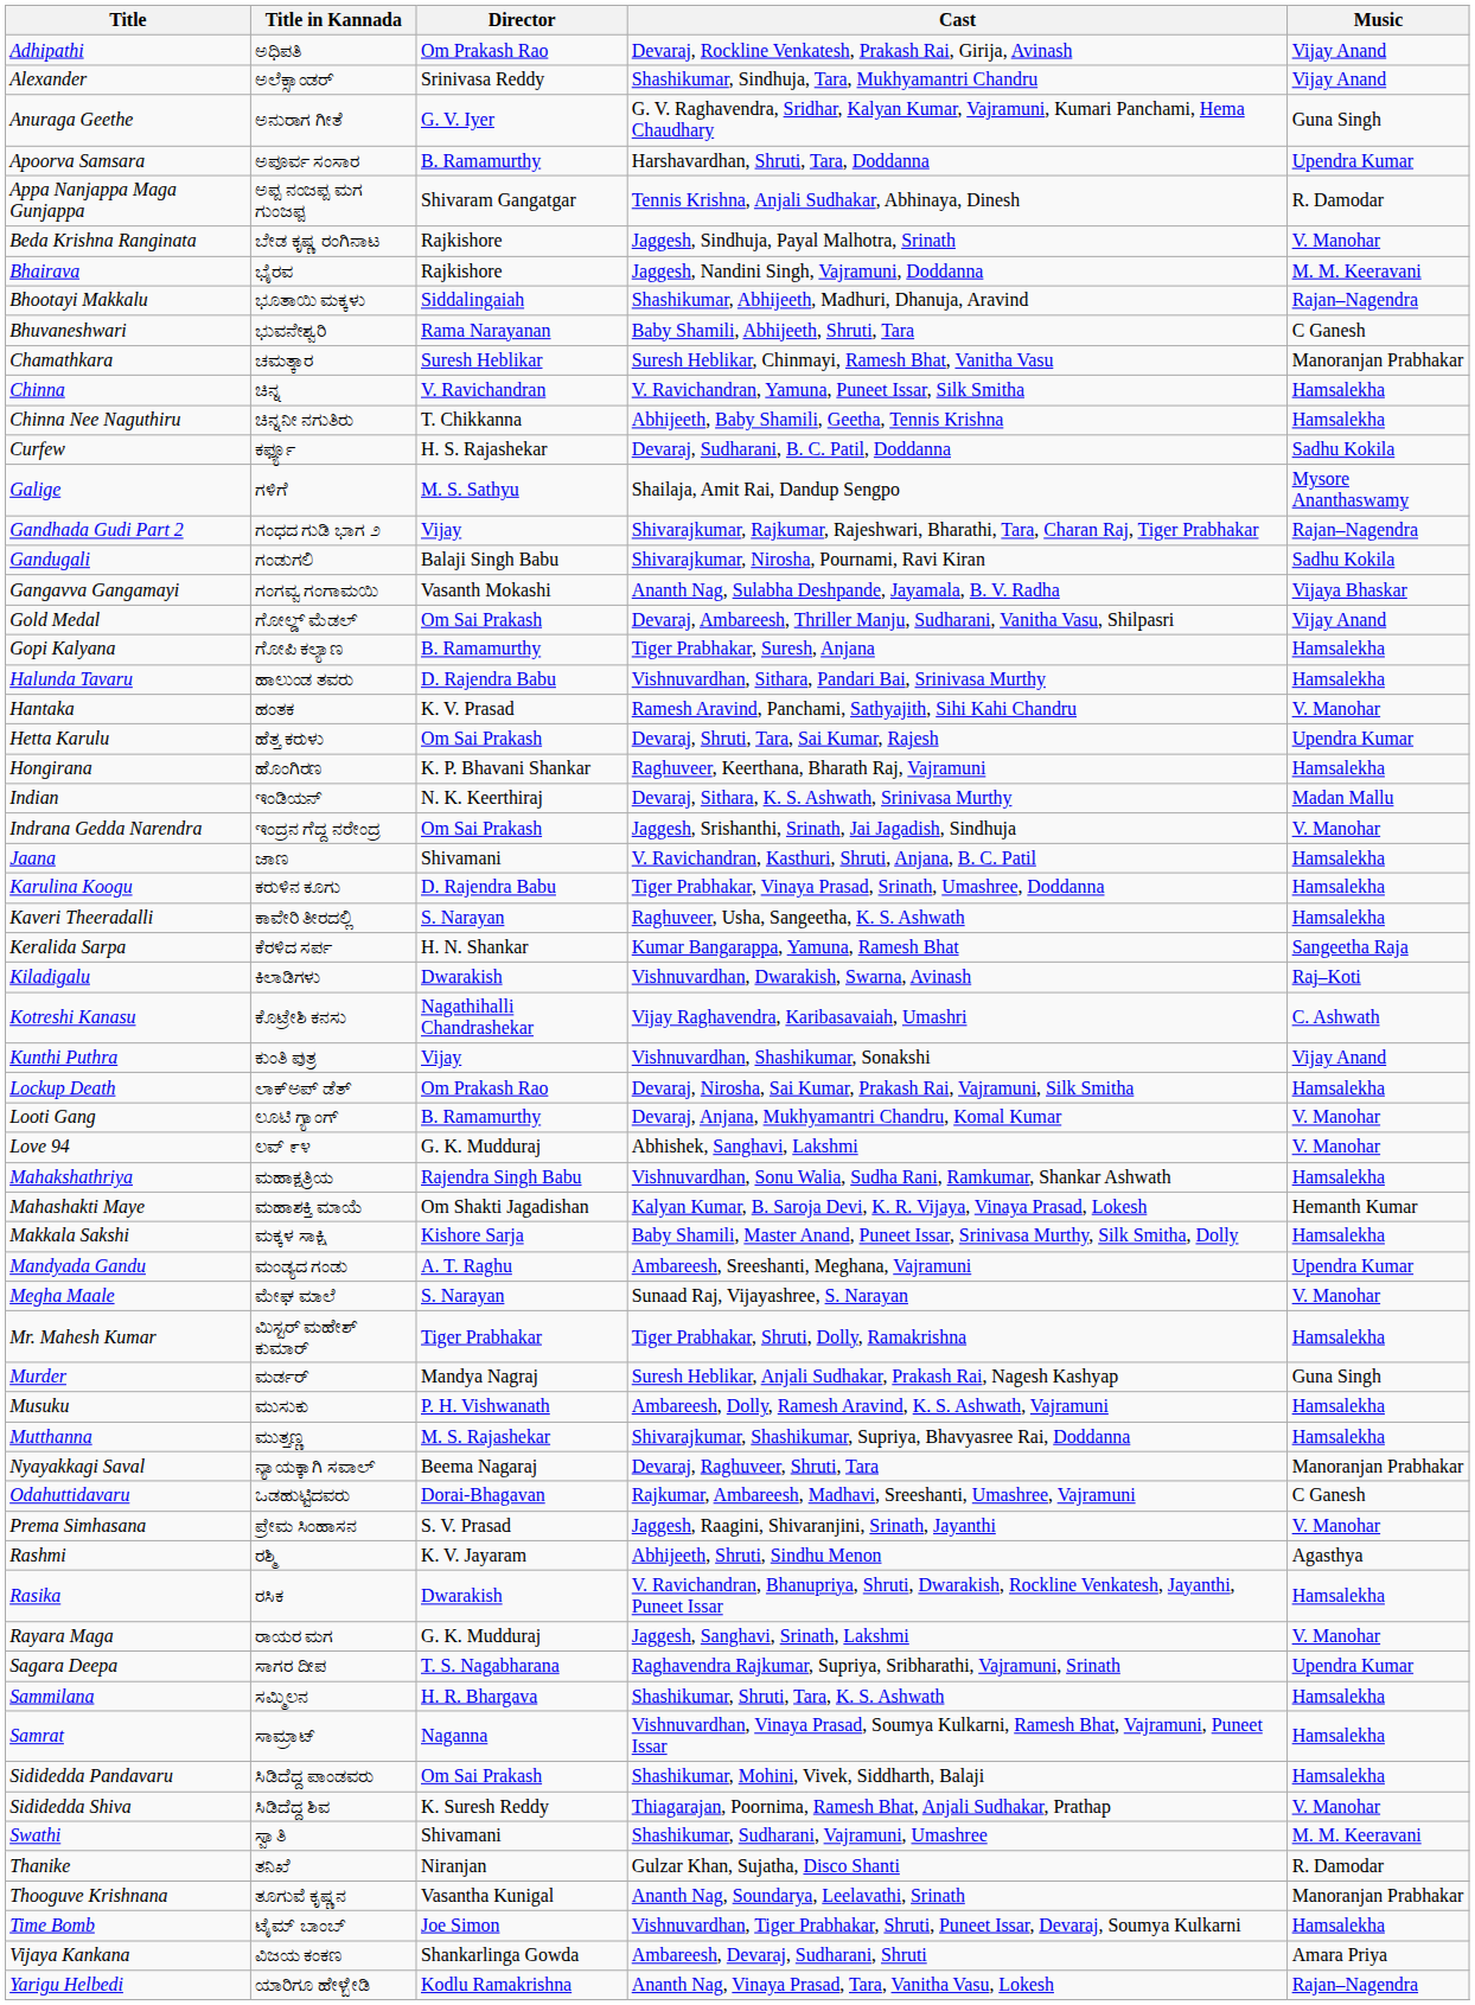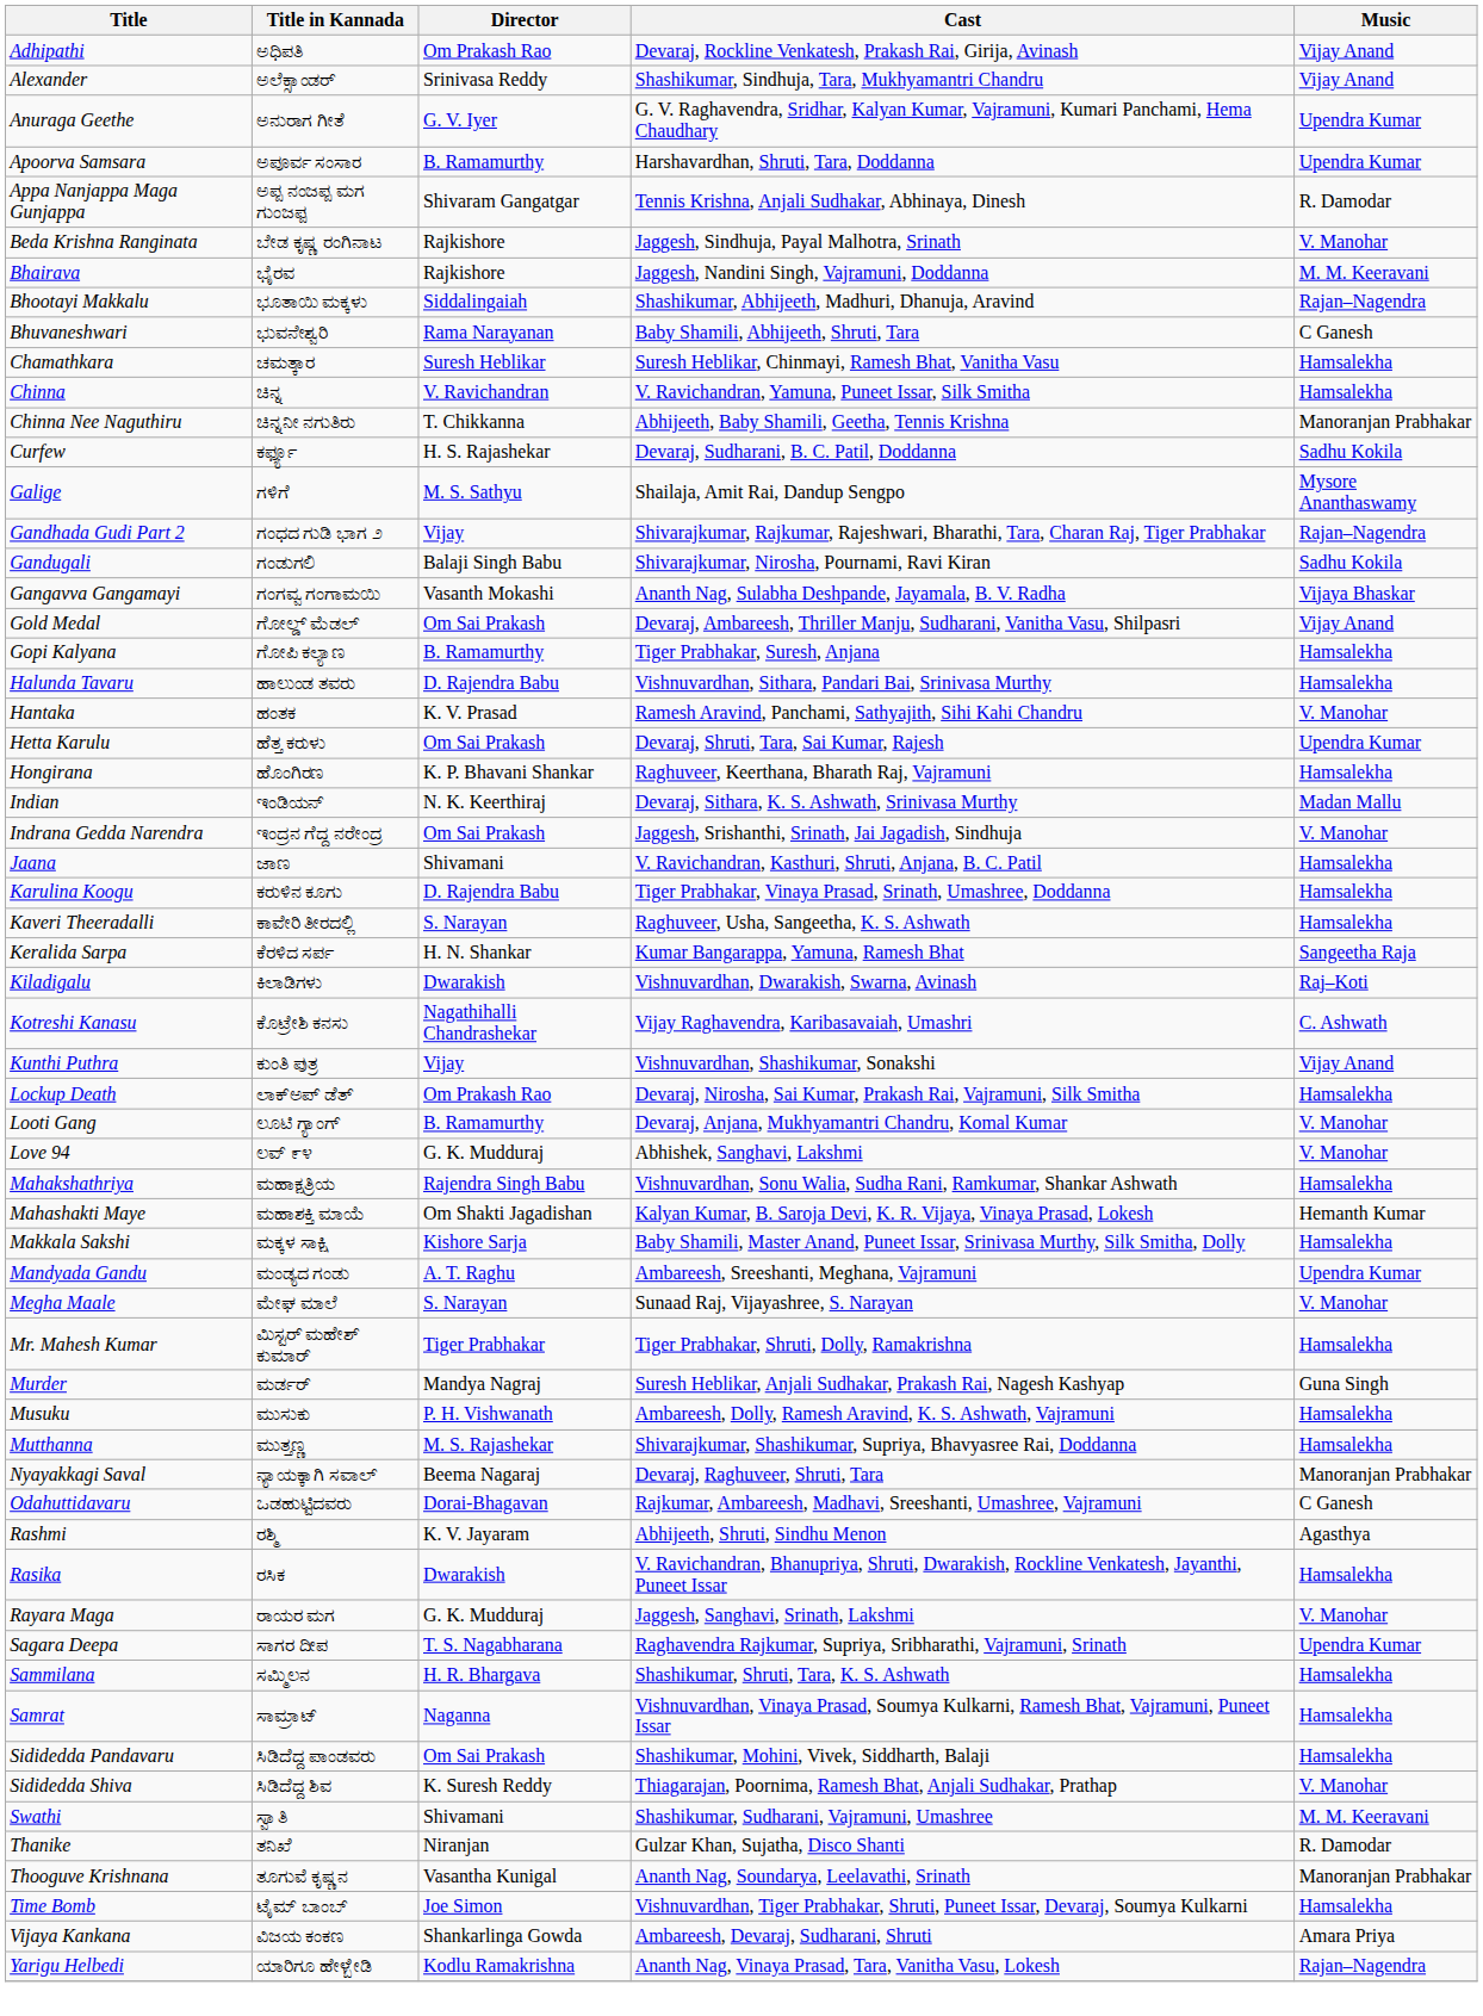Anuraga Geethe | Music: Guna Singh -> Upendra Kumar
Chamathkara | Music: Manoranjan Prabhakar -> Hamsalekha
Chinna Nee Naguthiru | Music: Hamsalekha -> Manoranjan Prabhakar
- row: Prema Simhasana | ಪ್ರೇಮ ಸಿಂಹಾಸನ | S. V. Prasad | Jaggesh, Raagini, Shivaranjini, Srinath, Jayanthi | V. Manohar
